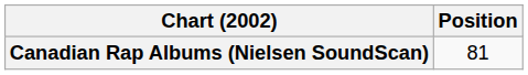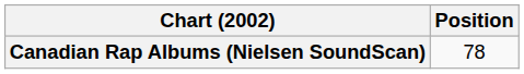Canadian Rap Albums (Nielsen SoundScan) | Position: 81 -> 78
